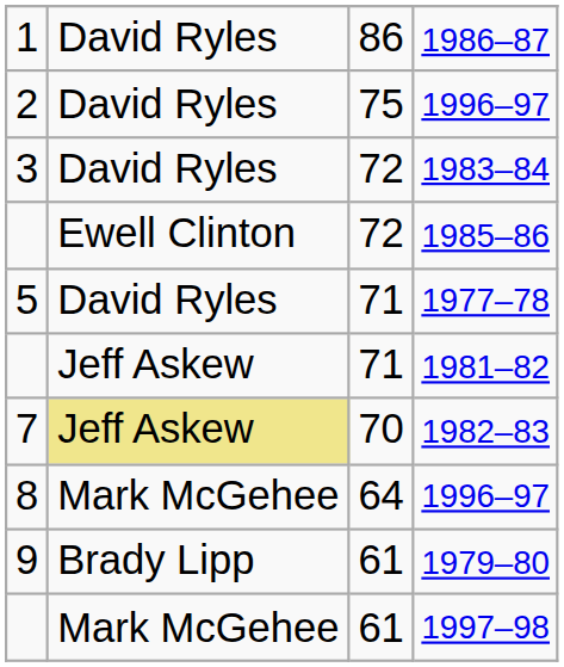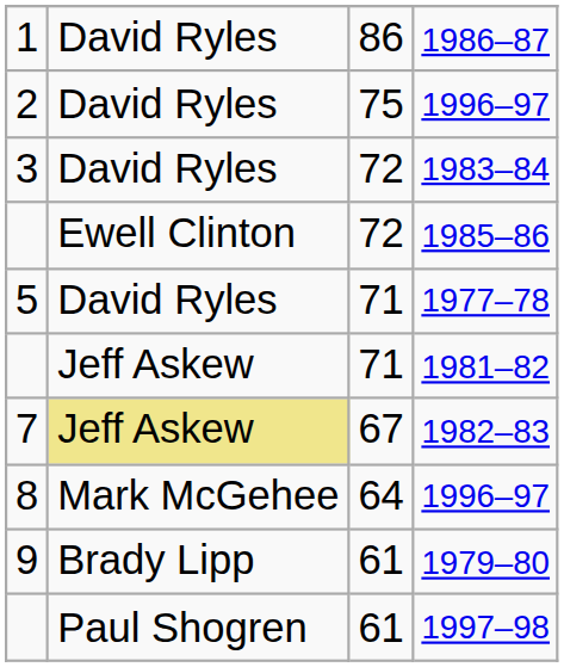1982–83 | column 3: 70 -> 67
1997–98 | column 2: Mark McGehee -> Paul Shogren
